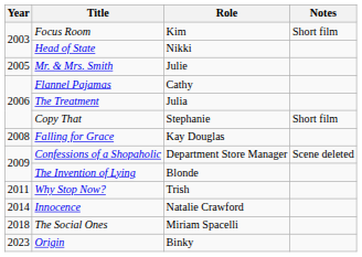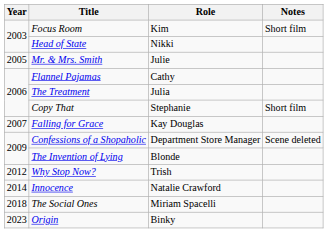Falling for Grace | Year: 2008 -> 2007
Why Stop Now? | Year: 2011 -> 2012
